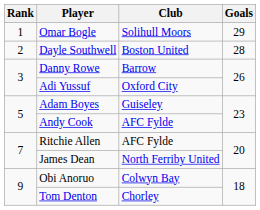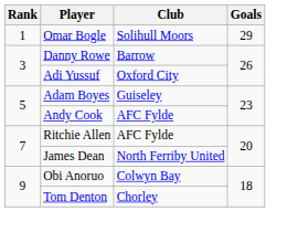- row: 2 | Dayle Southwell | Boston United | 28
